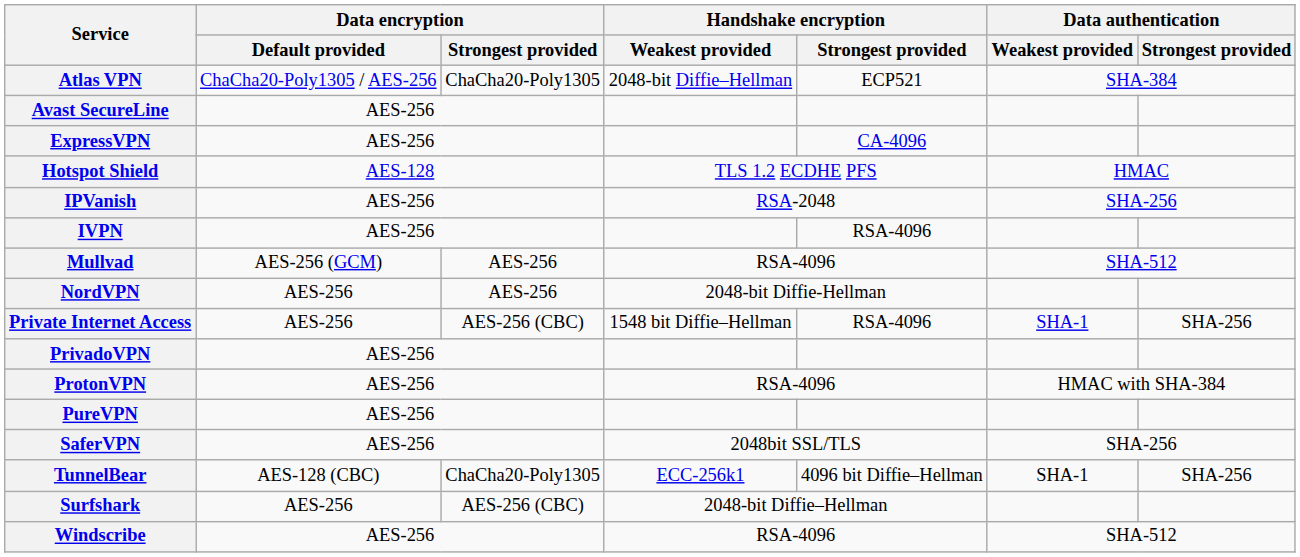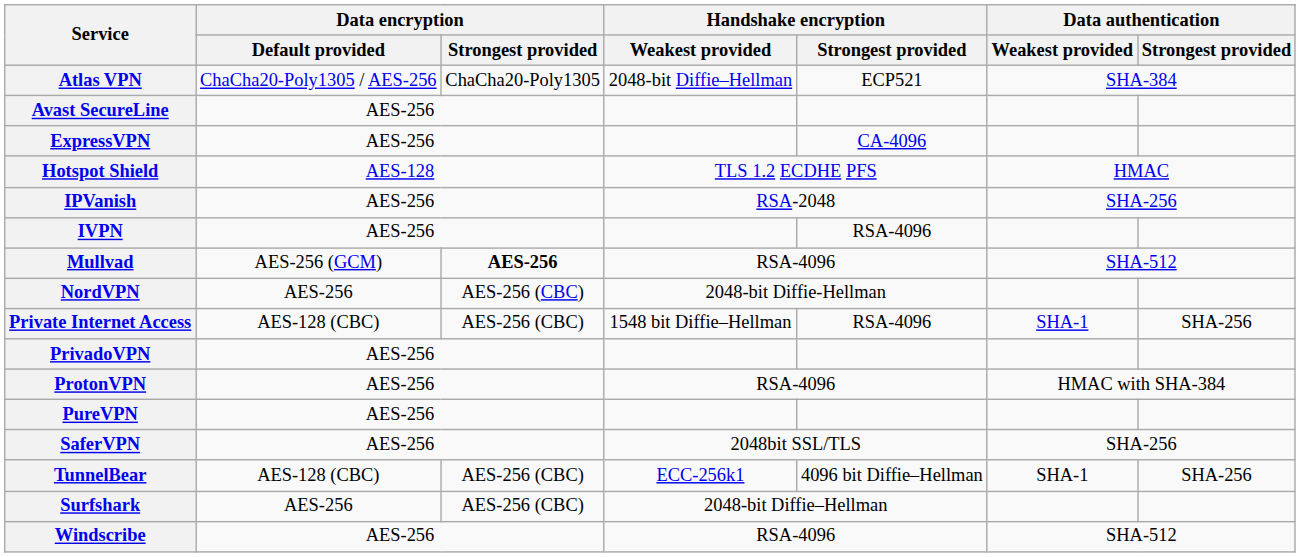Mullvad | Data encryption / Strongest provided: normal -> bold
NordVPN | Data encryption / Strongest provided: AES-256 -> AES-256 (CBC)
Private Internet Access | Data encryption / Default provided: AES-256 -> AES-128 (CBC)
TunnelBear | Data encryption / Strongest provided: ChaCha20-Poly1305 -> AES-256 (CBC)
